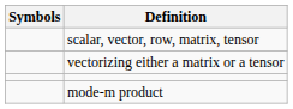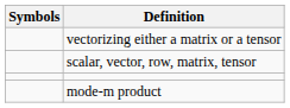rows swapped: scalar, vector, row, matrix, tensor <-> vectorizing either a matrix or a tensor
